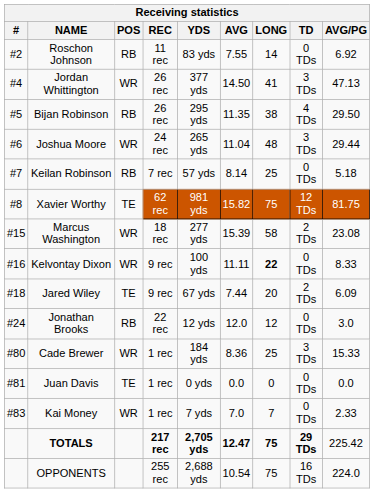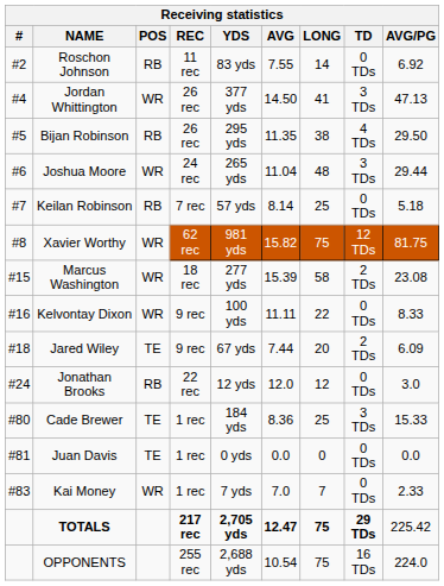Xavier Worthy | POS: TE -> WR
Kelvontay Dixon | LONG: bold -> normal
Cade Brewer | POS: WR -> TE
